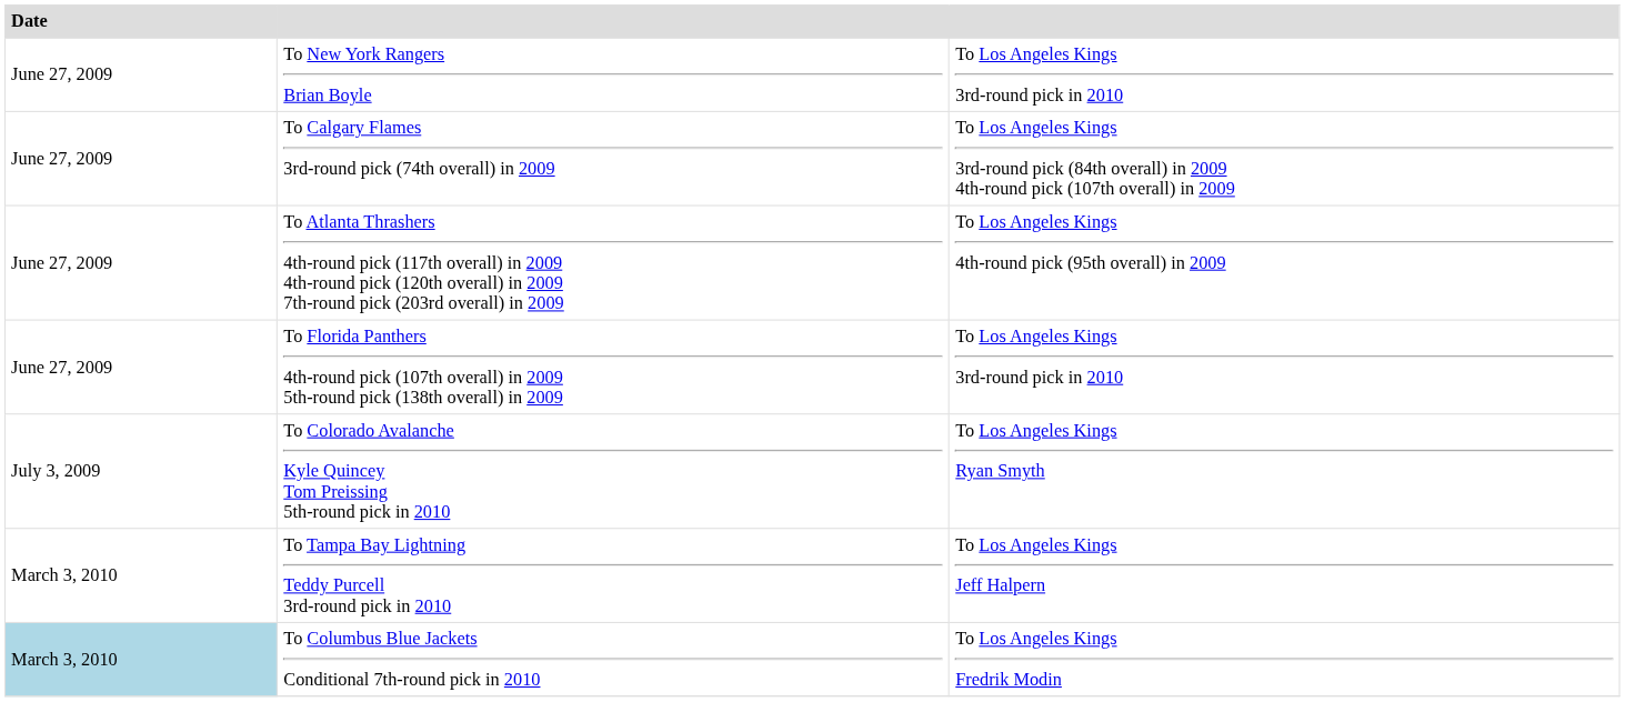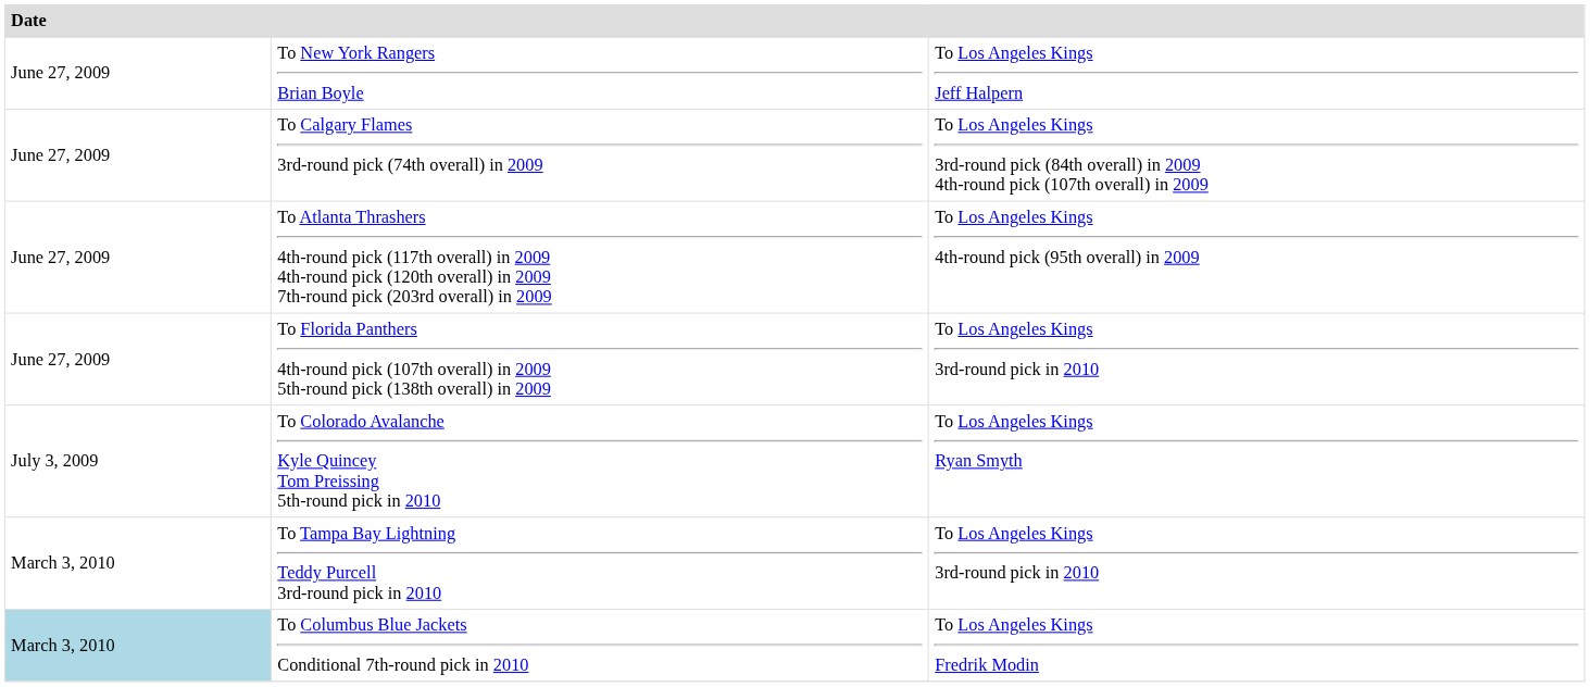To New York Rangers Brian Boyle | column 3: To Los Angeles Kings 3rd-round pick in 2010 -> To Los Angeles Kings Jeff Halpern
To Tampa Bay Lightning Teddy Purcell 3rd-round pick in 2010 | column 3: To Los Angeles Kings Jeff Halpern -> To Los Angeles Kings 3rd-round pick in 2010
